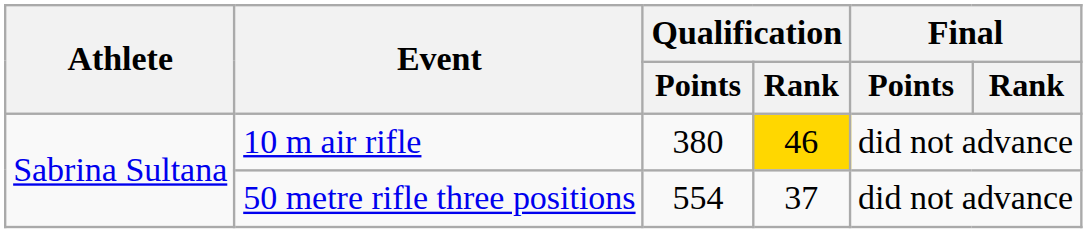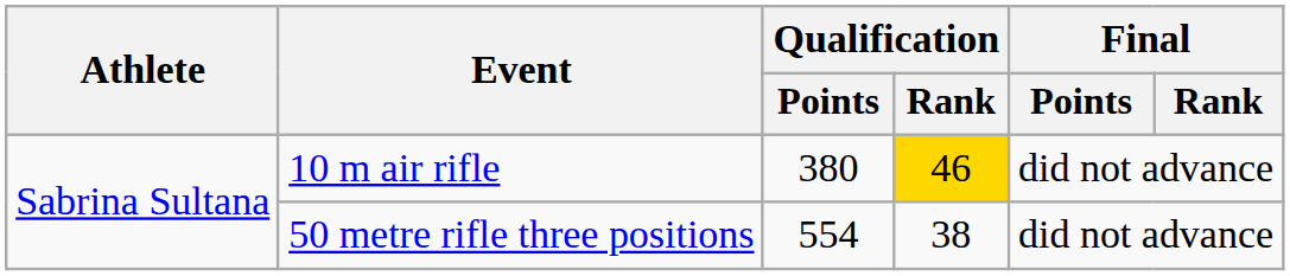50 metre rifle three positions | Qualification / Rank: 37 -> 38
